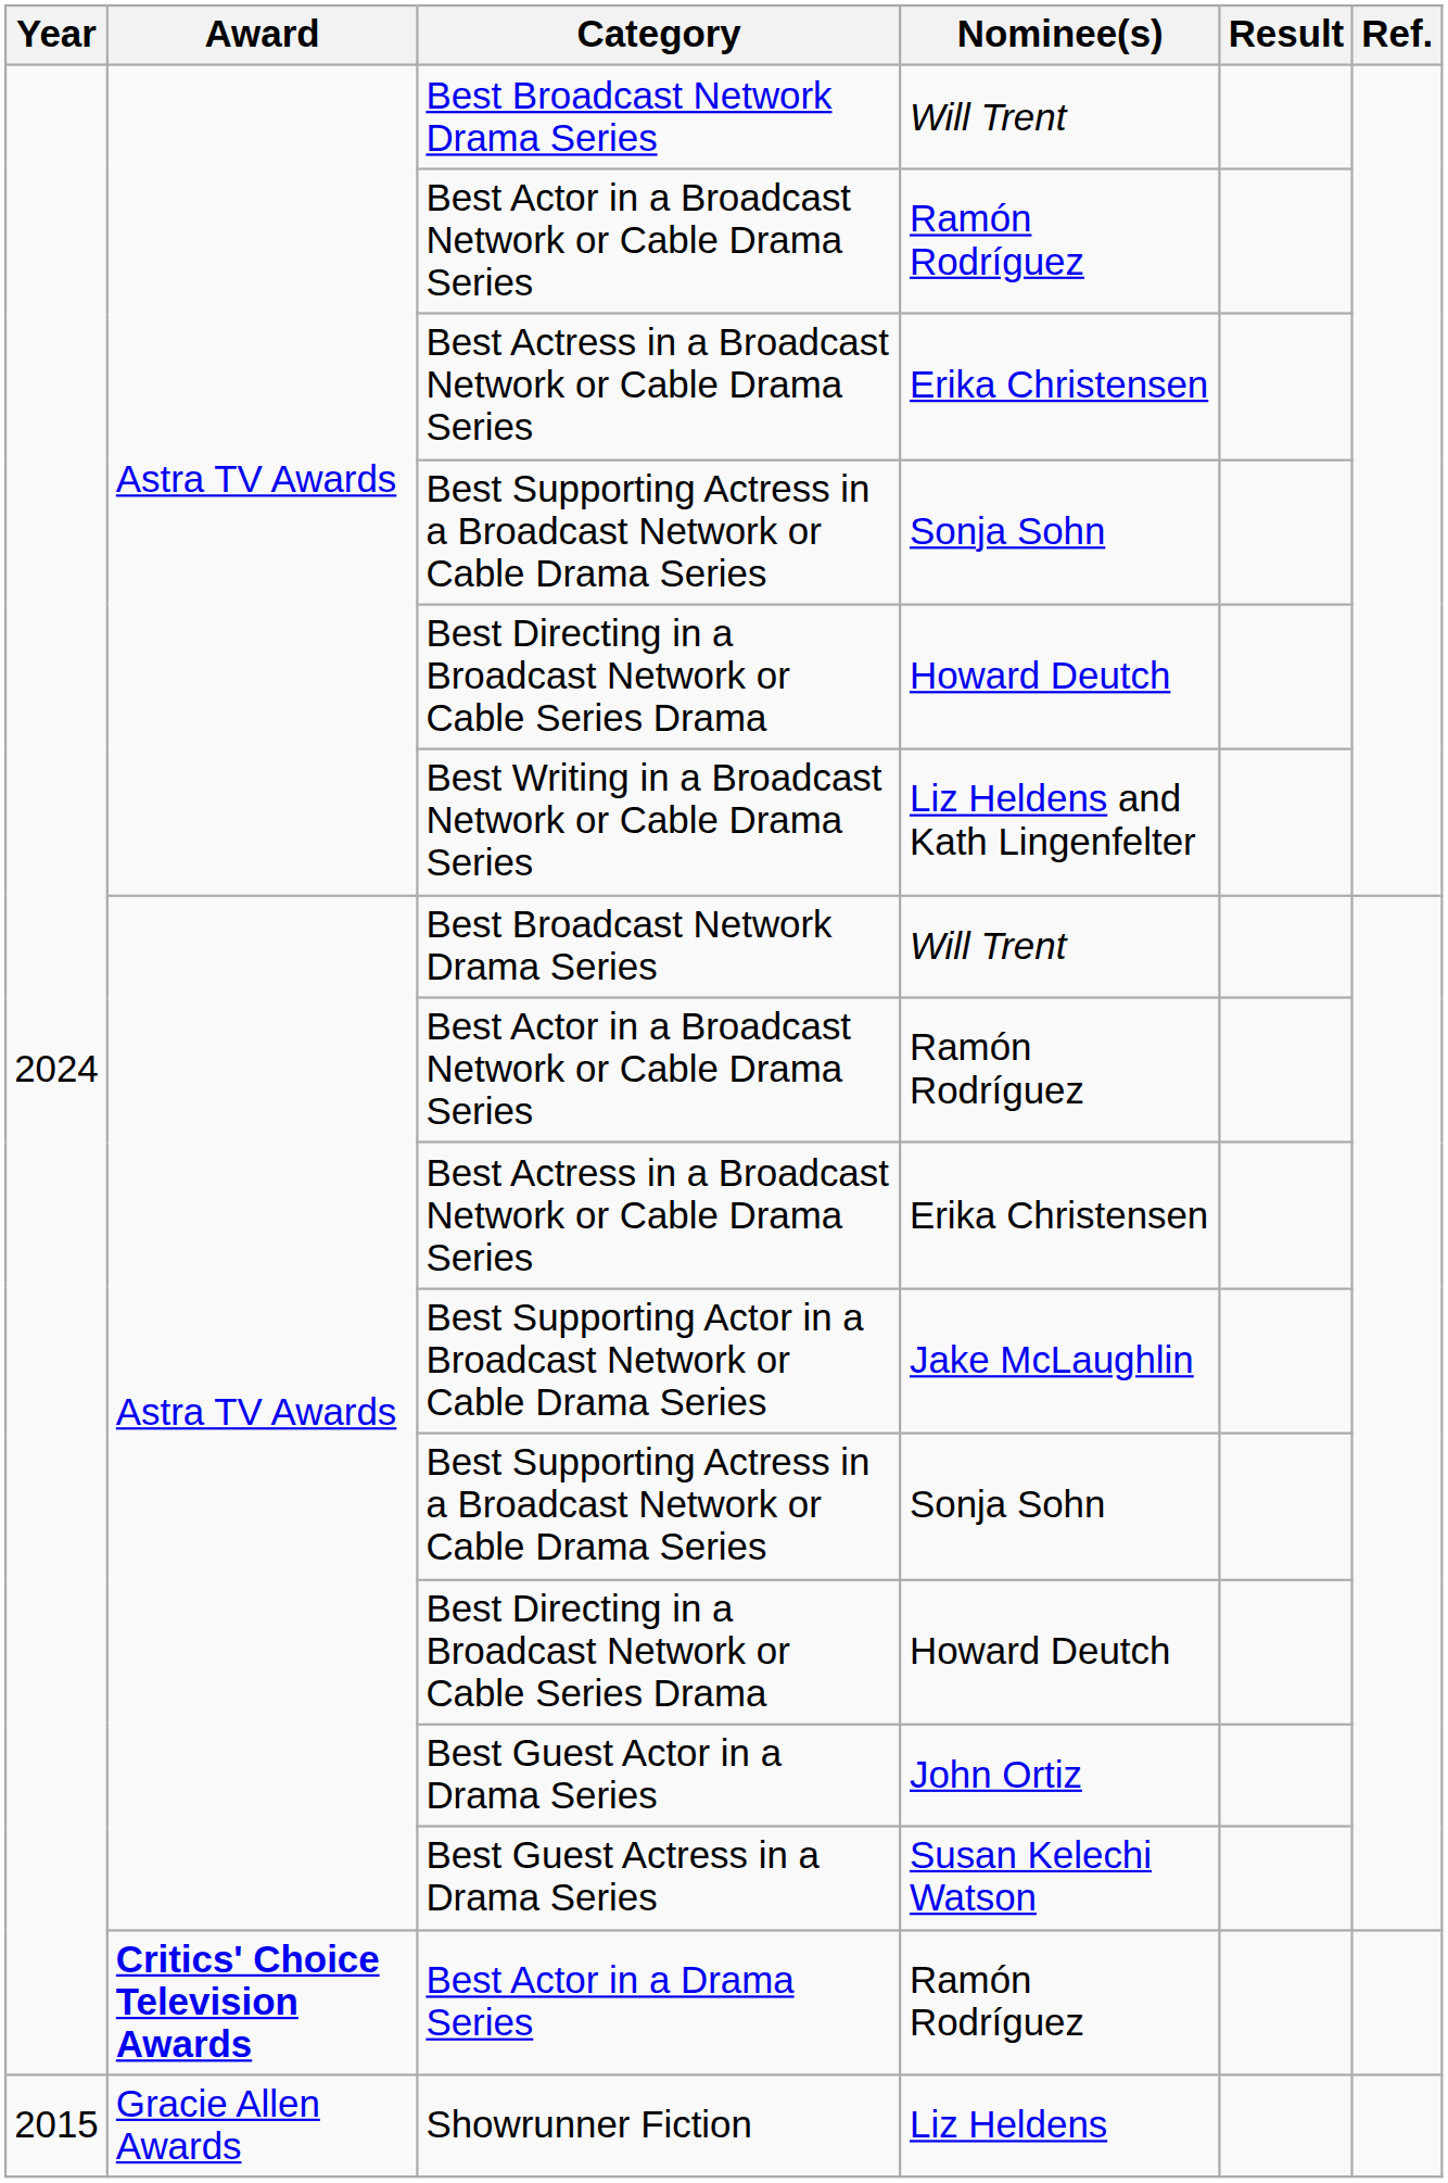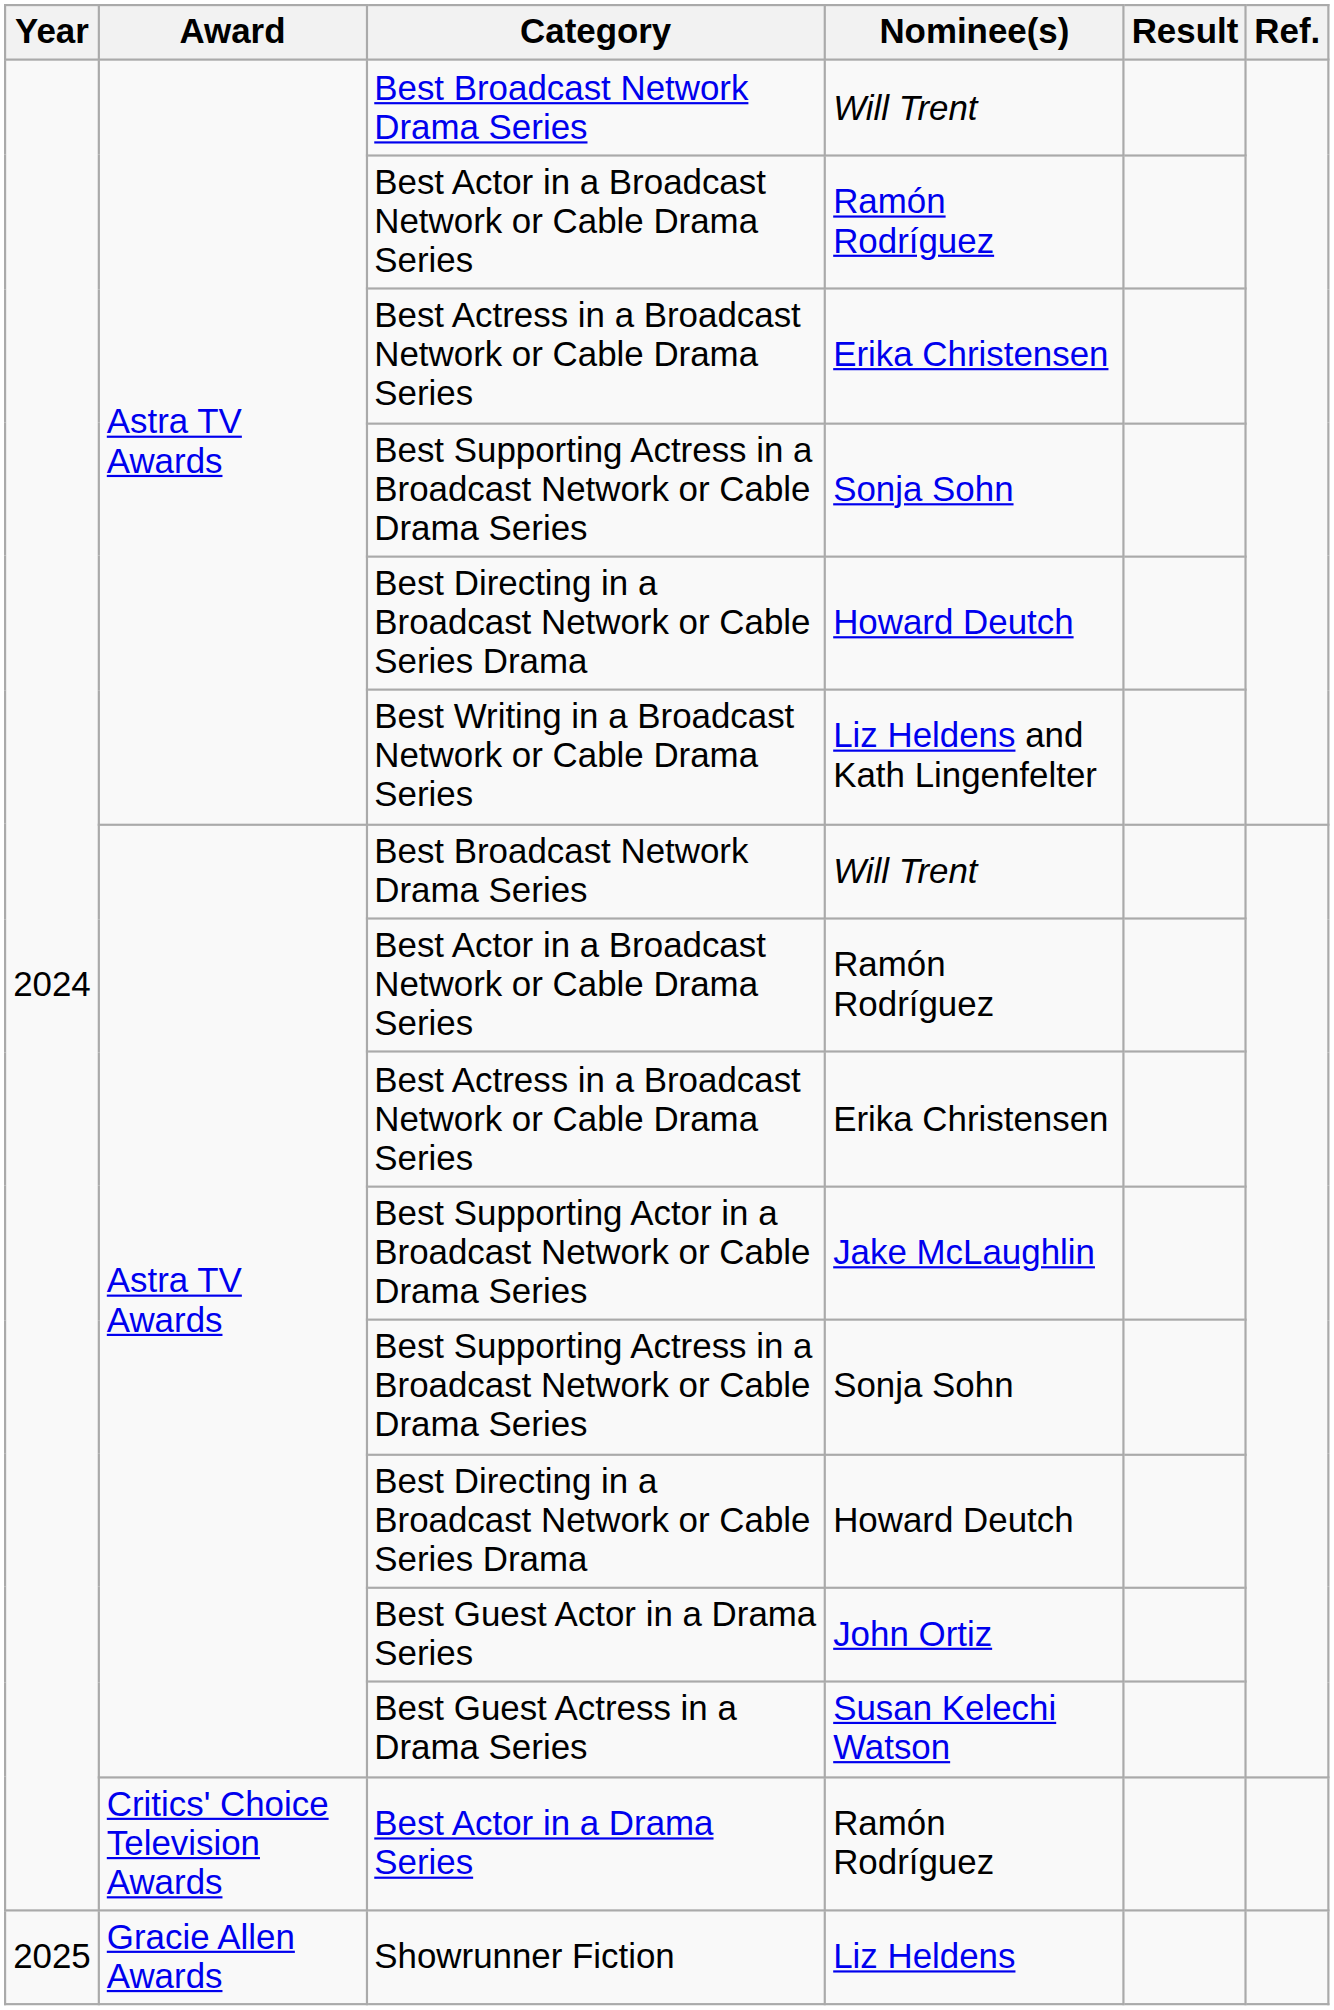Best Actor in a Drama Series | Award: bold -> normal
Showrunner Fiction | Year: 2015 -> 2025
